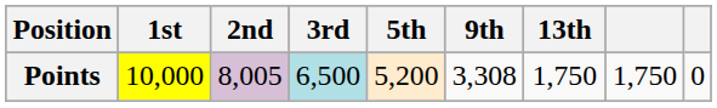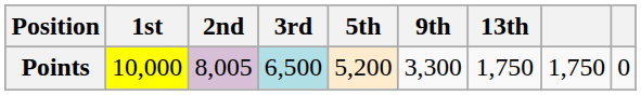Points | 9th: 3,308 -> 3,300
